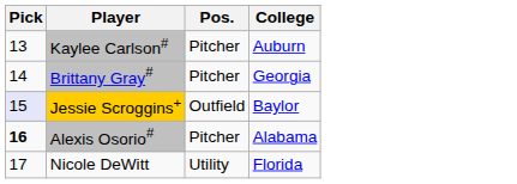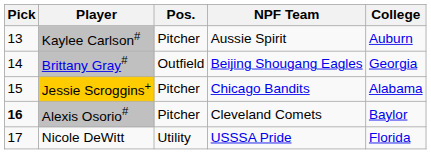+ column: NPF Team | Aussie Spirit | Beijing Shougang Eagles | Chicago Bandits | Cleveland Comets | USSSA Pride
Brittany Gray# | Pos.: Pitcher -> Outfield
Jessie Scroggins+ | Pick: lavender background -> no background
Jessie Scroggins+ | Pos.: Outfield -> Pitcher
Jessie Scroggins+ | College: Baylor -> Alabama
Alexis Osorio# | College: Alabama -> Baylor
